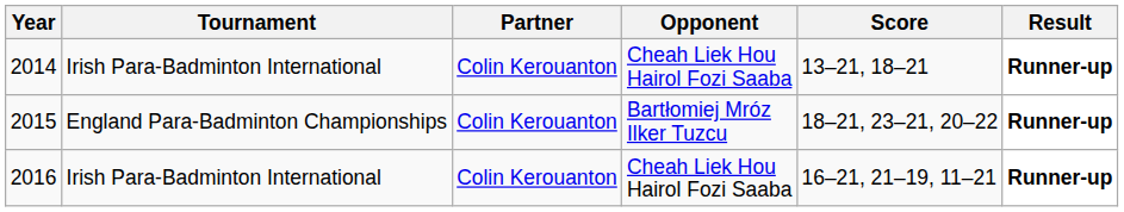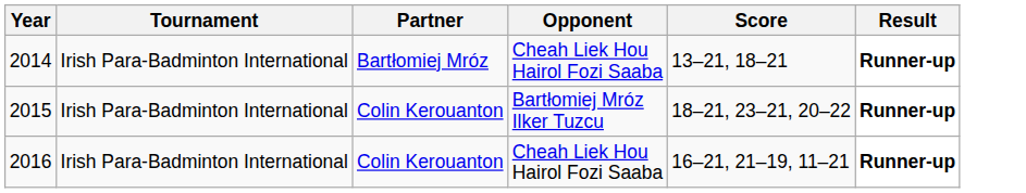2014 | Partner: Colin Kerouanton -> Bartłomiej Mróz
2015 | Tournament: England Para-Badminton Championships -> Irish Para-Badminton International
